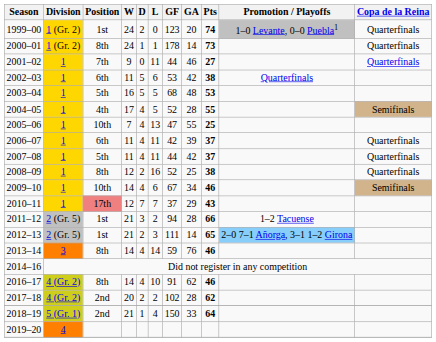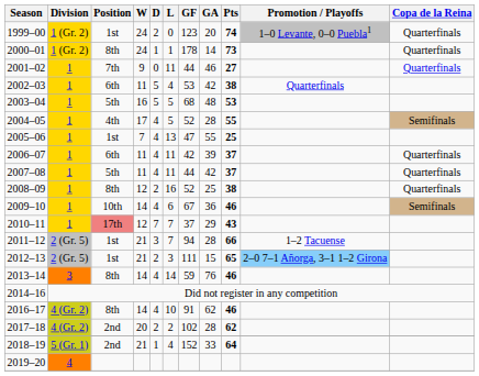2002–03 | L: 6 -> 4
2005–06 | Position: 10th -> 1st
2009–10 | GA: 34 -> 36
2011–12 | L: 2 -> 7
2012–13 | GA: 14 -> 15
2018–19 | GF: 150 -> 152
